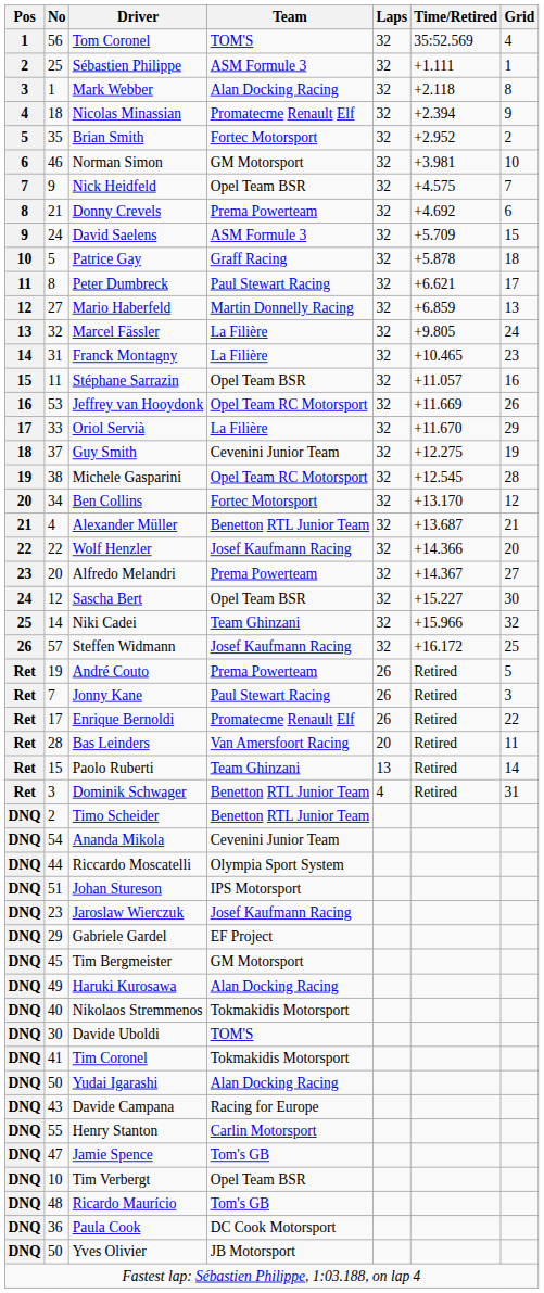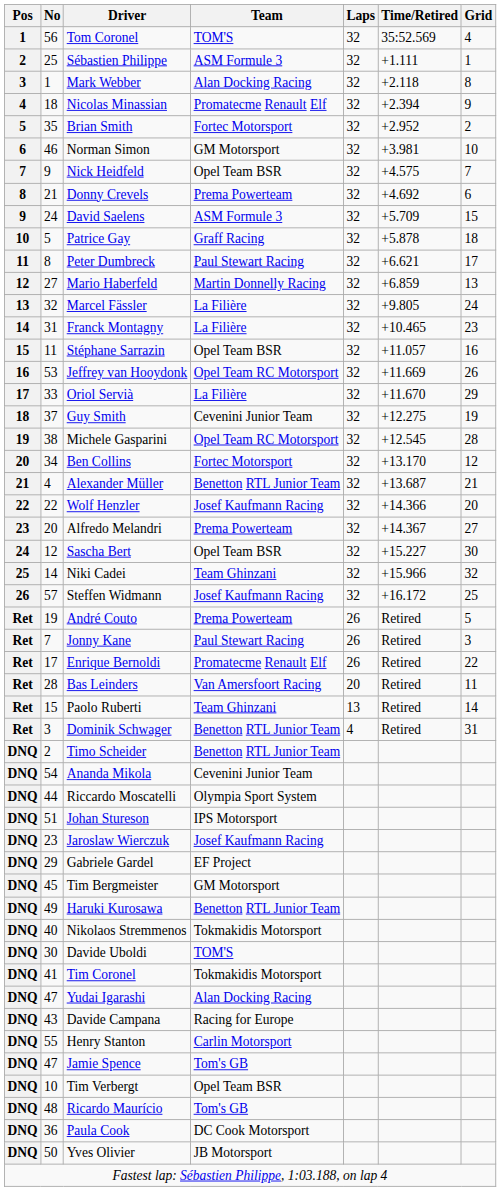Haruki Kurosawa | Team: Alan Docking Racing -> Benetton RTL Junior Team
Yudai Igarashi | No: 50 -> 47
